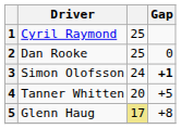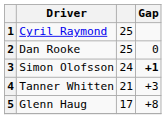4 | column 3: 20 -> 21
4 | Gap: +5 -> +3
5 | column 3: khaki background -> no background
